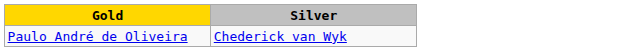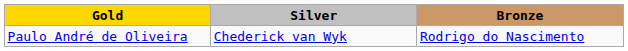+ column: Bronze | Rodrigo do Nascimento
